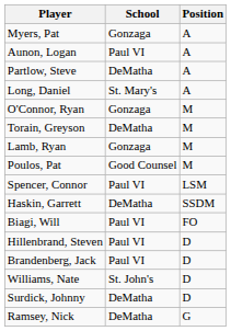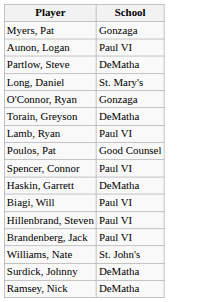- column: Position | A | A | A | A | M | M | M | M | LSM | SSDM | FO | D | D | D | D | G
Lamb, Ryan | School: Gonzaga -> Paul VI
